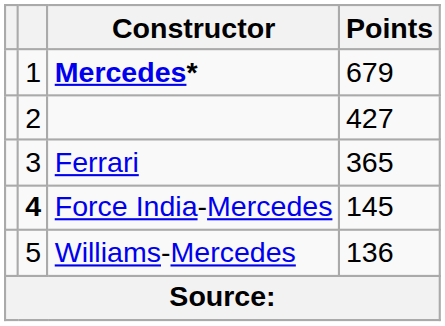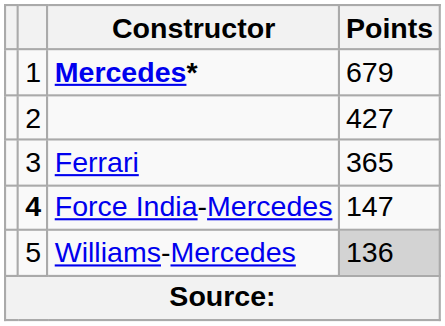Force India-Mercedes | Points: 145 -> 147
Williams-Mercedes | Points: no background -> lightgrey background
